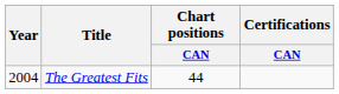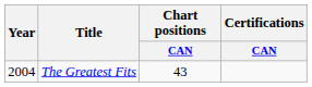The Greatest Fits | Chart positions / CAN: 44 -> 43
